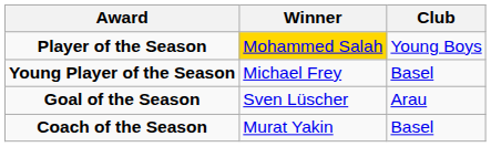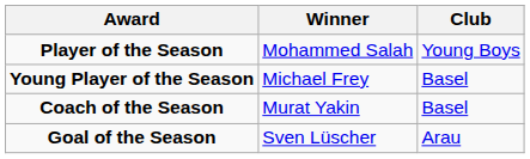Player of the Season | Winner: gold background -> no background
rows swapped: Coach of the Season <-> Goal of the Season
